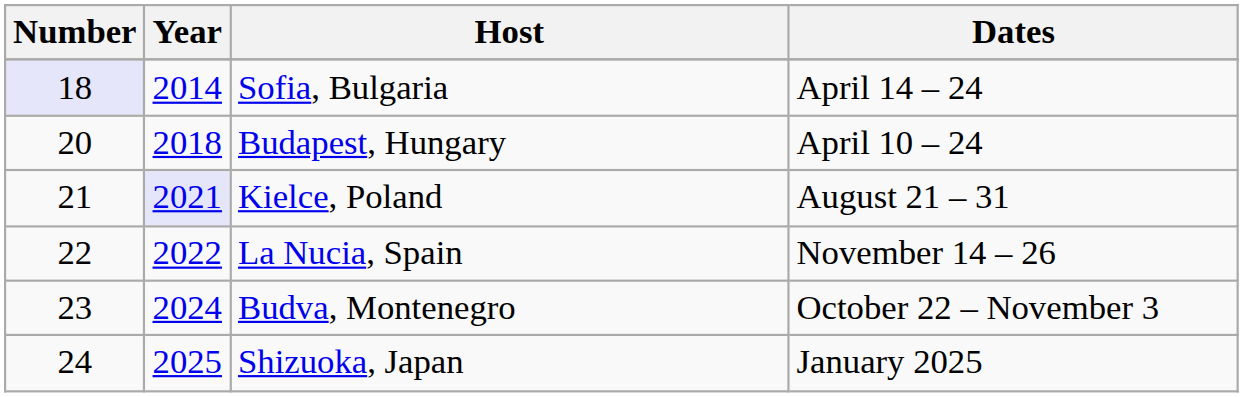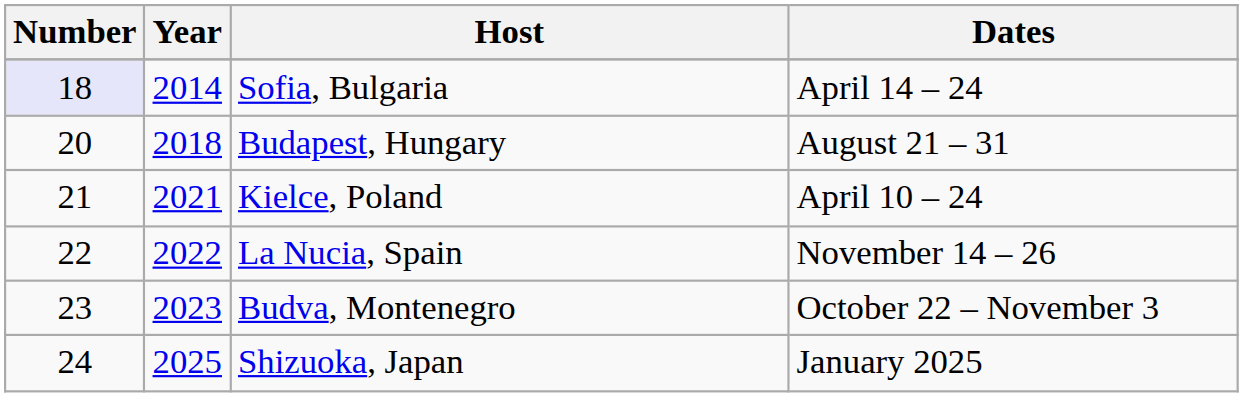Budapest, Hungary | Dates: April 10 – 24 -> August 21 – 31
Kielce, Poland | Year: lavender background -> no background
Kielce, Poland | Dates: August 21 – 31 -> April 10 – 24
Budva, Montenegro | Year: 2024 -> 2023
